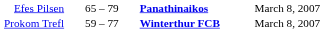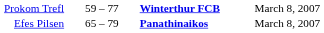rows swapped: Efes Pilsen <-> Prokom Trefl
